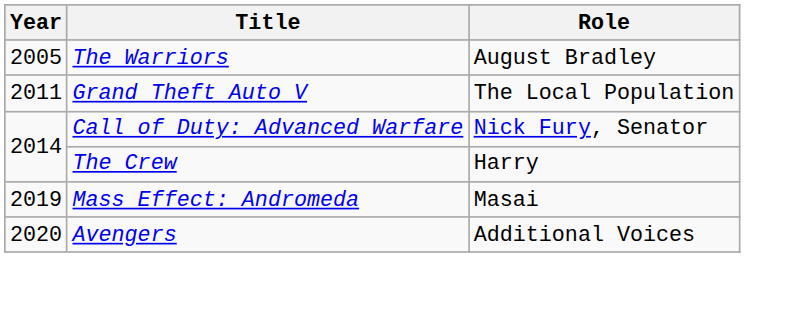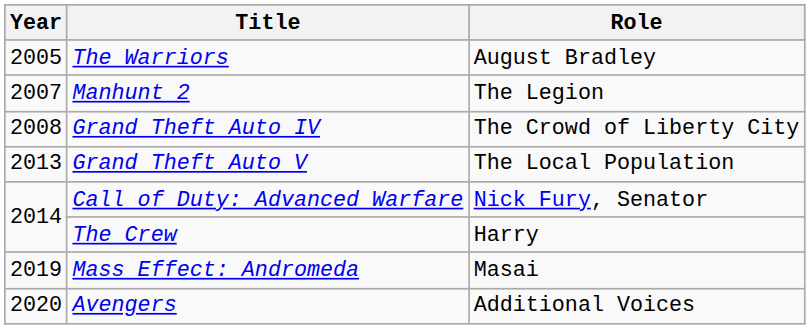+ row: 2007 | Manhunt 2 | The Legion
+ row: 2008 | Grand Theft Auto IV | The Crowd of Liberty City
Grand Theft Auto V | Year: 2011 -> 2013
